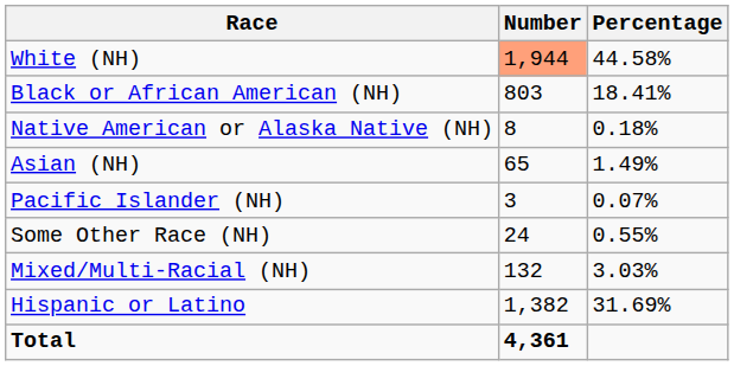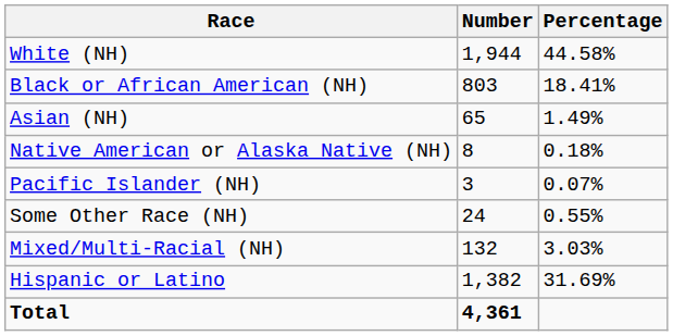White (NH) | Number: lightsalmon background -> no background
rows swapped: Native American or Alaska Native (NH) <-> Asian (NH)
